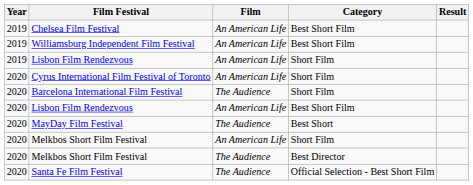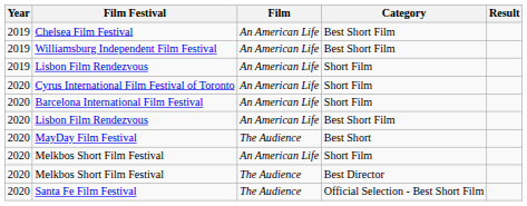Barcelona International Film Festival | Film: The Audience -> An American Life
